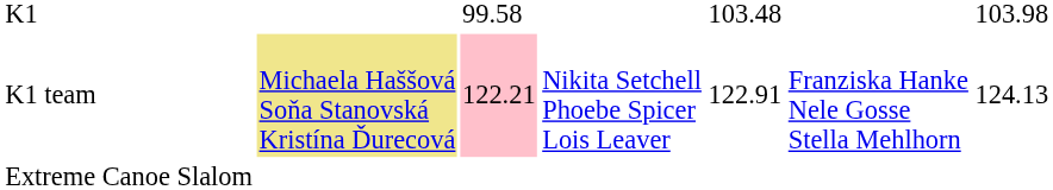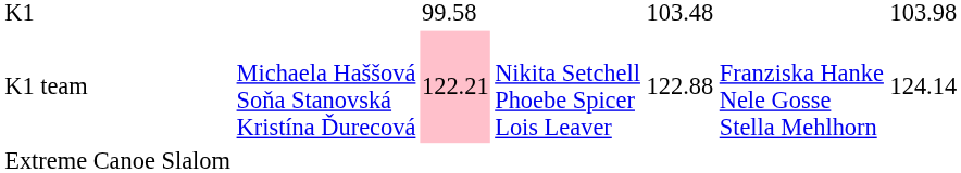K1 team | column 2: khaki background -> no background
K1 team | column 5: 122.91 -> 122.88
K1 team | column 7: 124.13 -> 124.14
